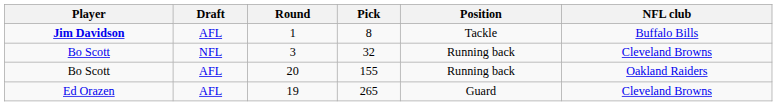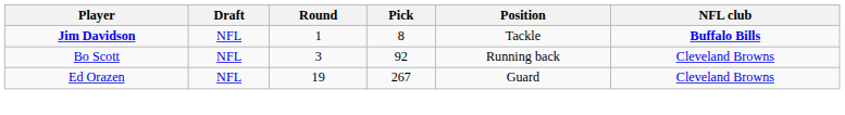1 | Draft: AFL -> NFL
1 | NFL club: normal -> bold
3 | Pick: 32 -> 92
- row: Bo Scott | AFL | 20 | 155 | Running back | Oakland Raiders
19 | Draft: AFL -> NFL
19 | Pick: 265 -> 267
